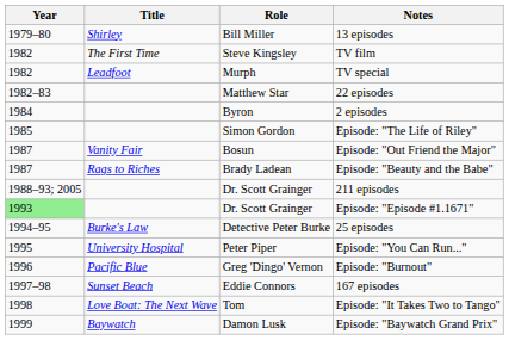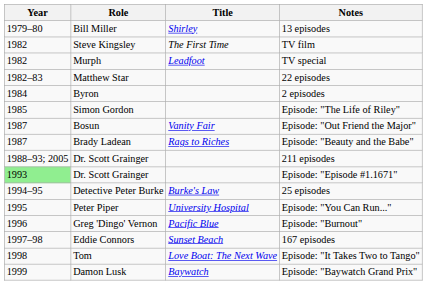columns swapped: Title <-> Role
